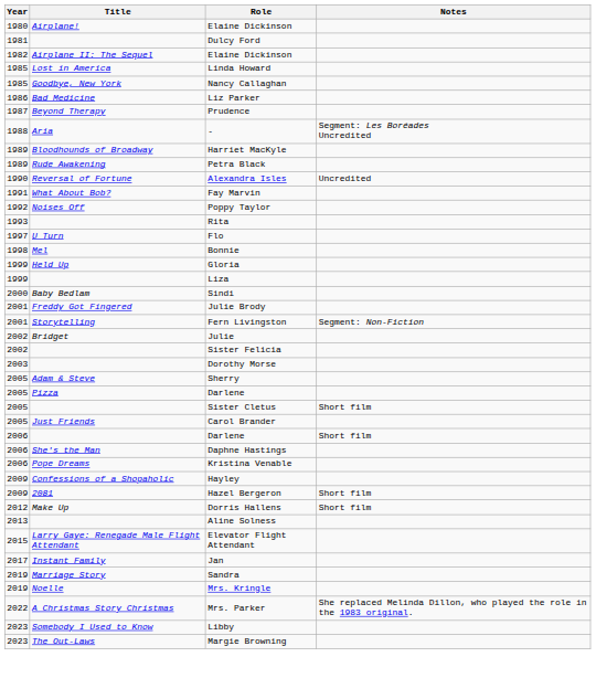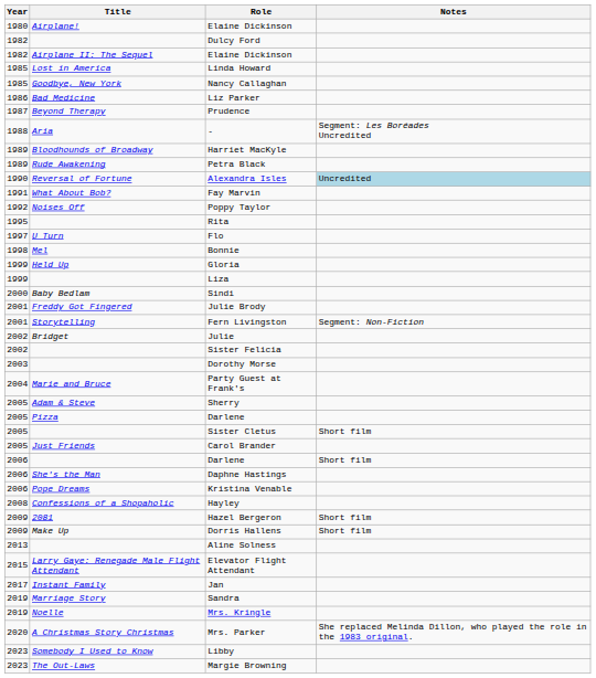Dulcy Ford | Year: 1981 -> 1982
Alexandra Isles | Notes: no background -> lightblue background
Rita | Year: 1993 -> 1995
+ row: 2004 | Marie and Bruce | Party Guest at Frank's
Hayley | Year: 2009 -> 2008
Dorris Hallens | Year: 2012 -> 2009
Mrs. Parker | Year: 2022 -> 2020
